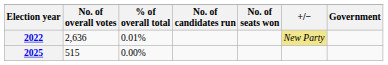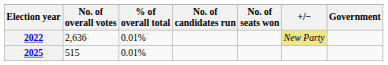2025 | % of overall total: 0.00% -> 0.01%
